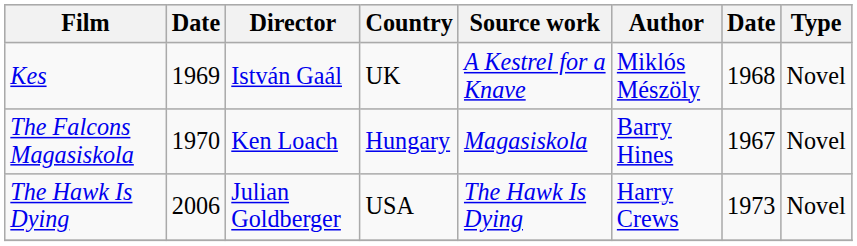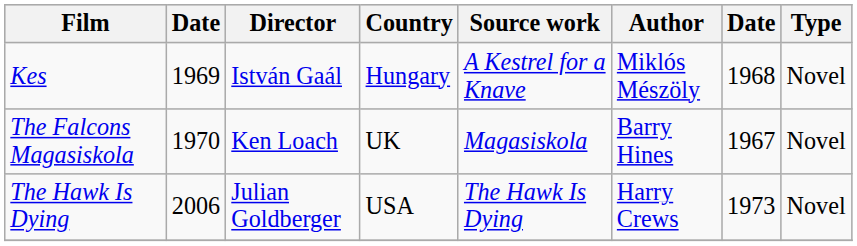Kes | Country: UK -> Hungary
The Falcons Magasiskola | Country: Hungary -> UK
